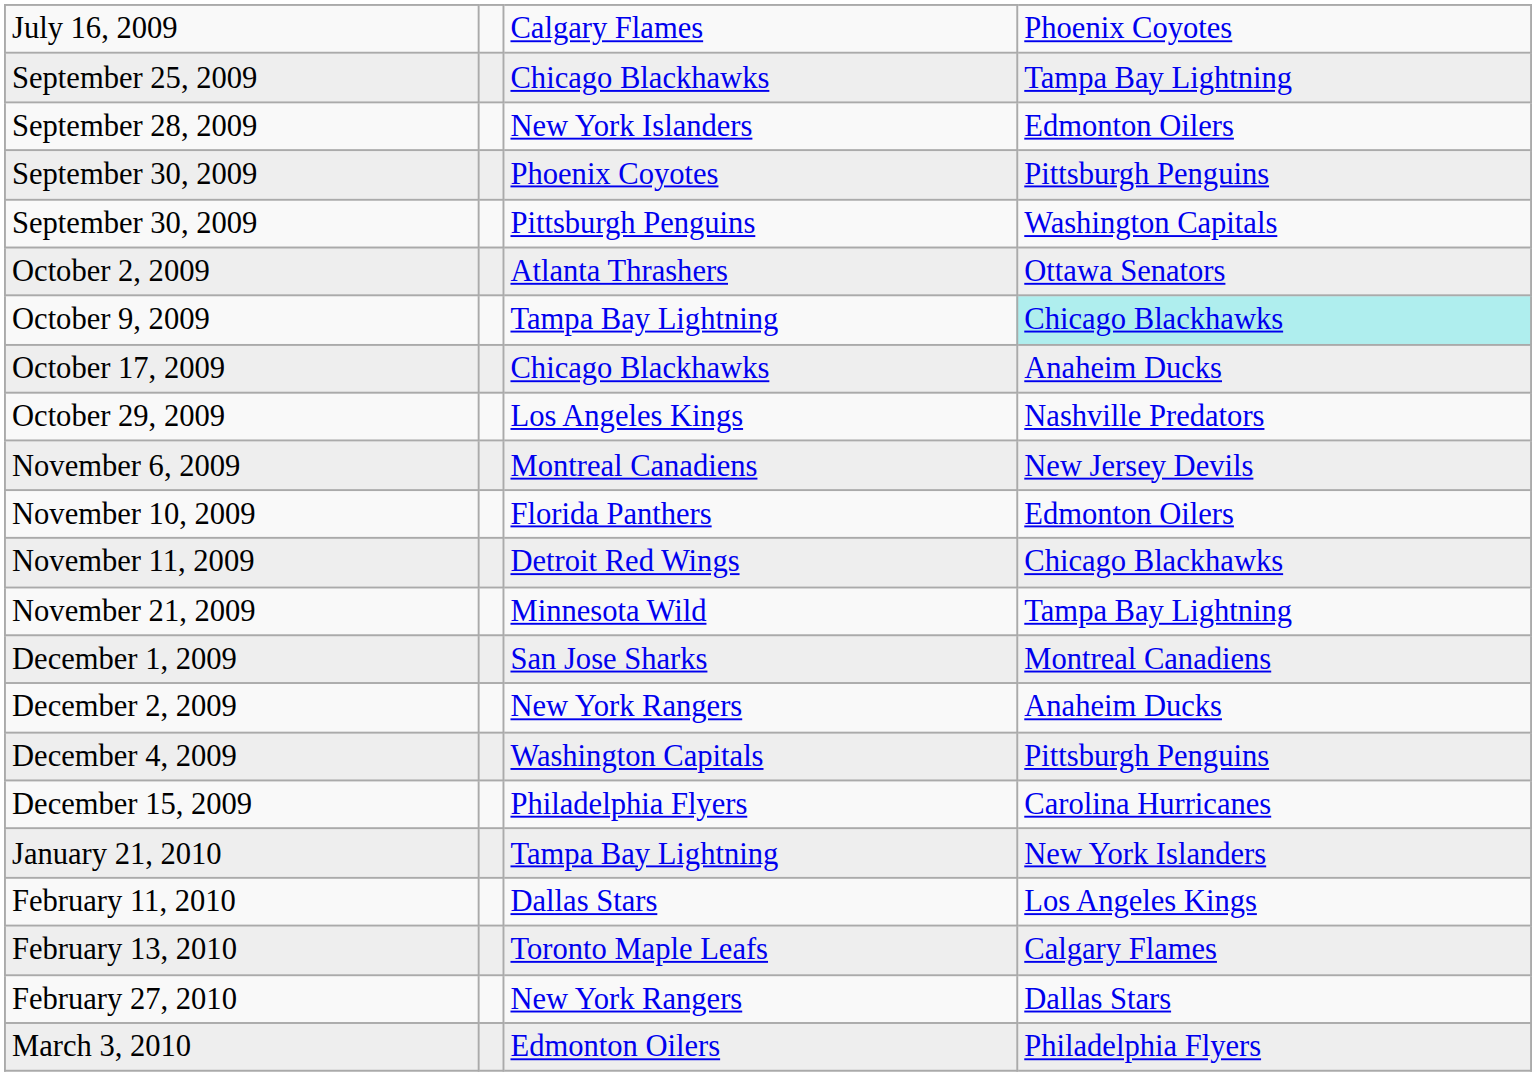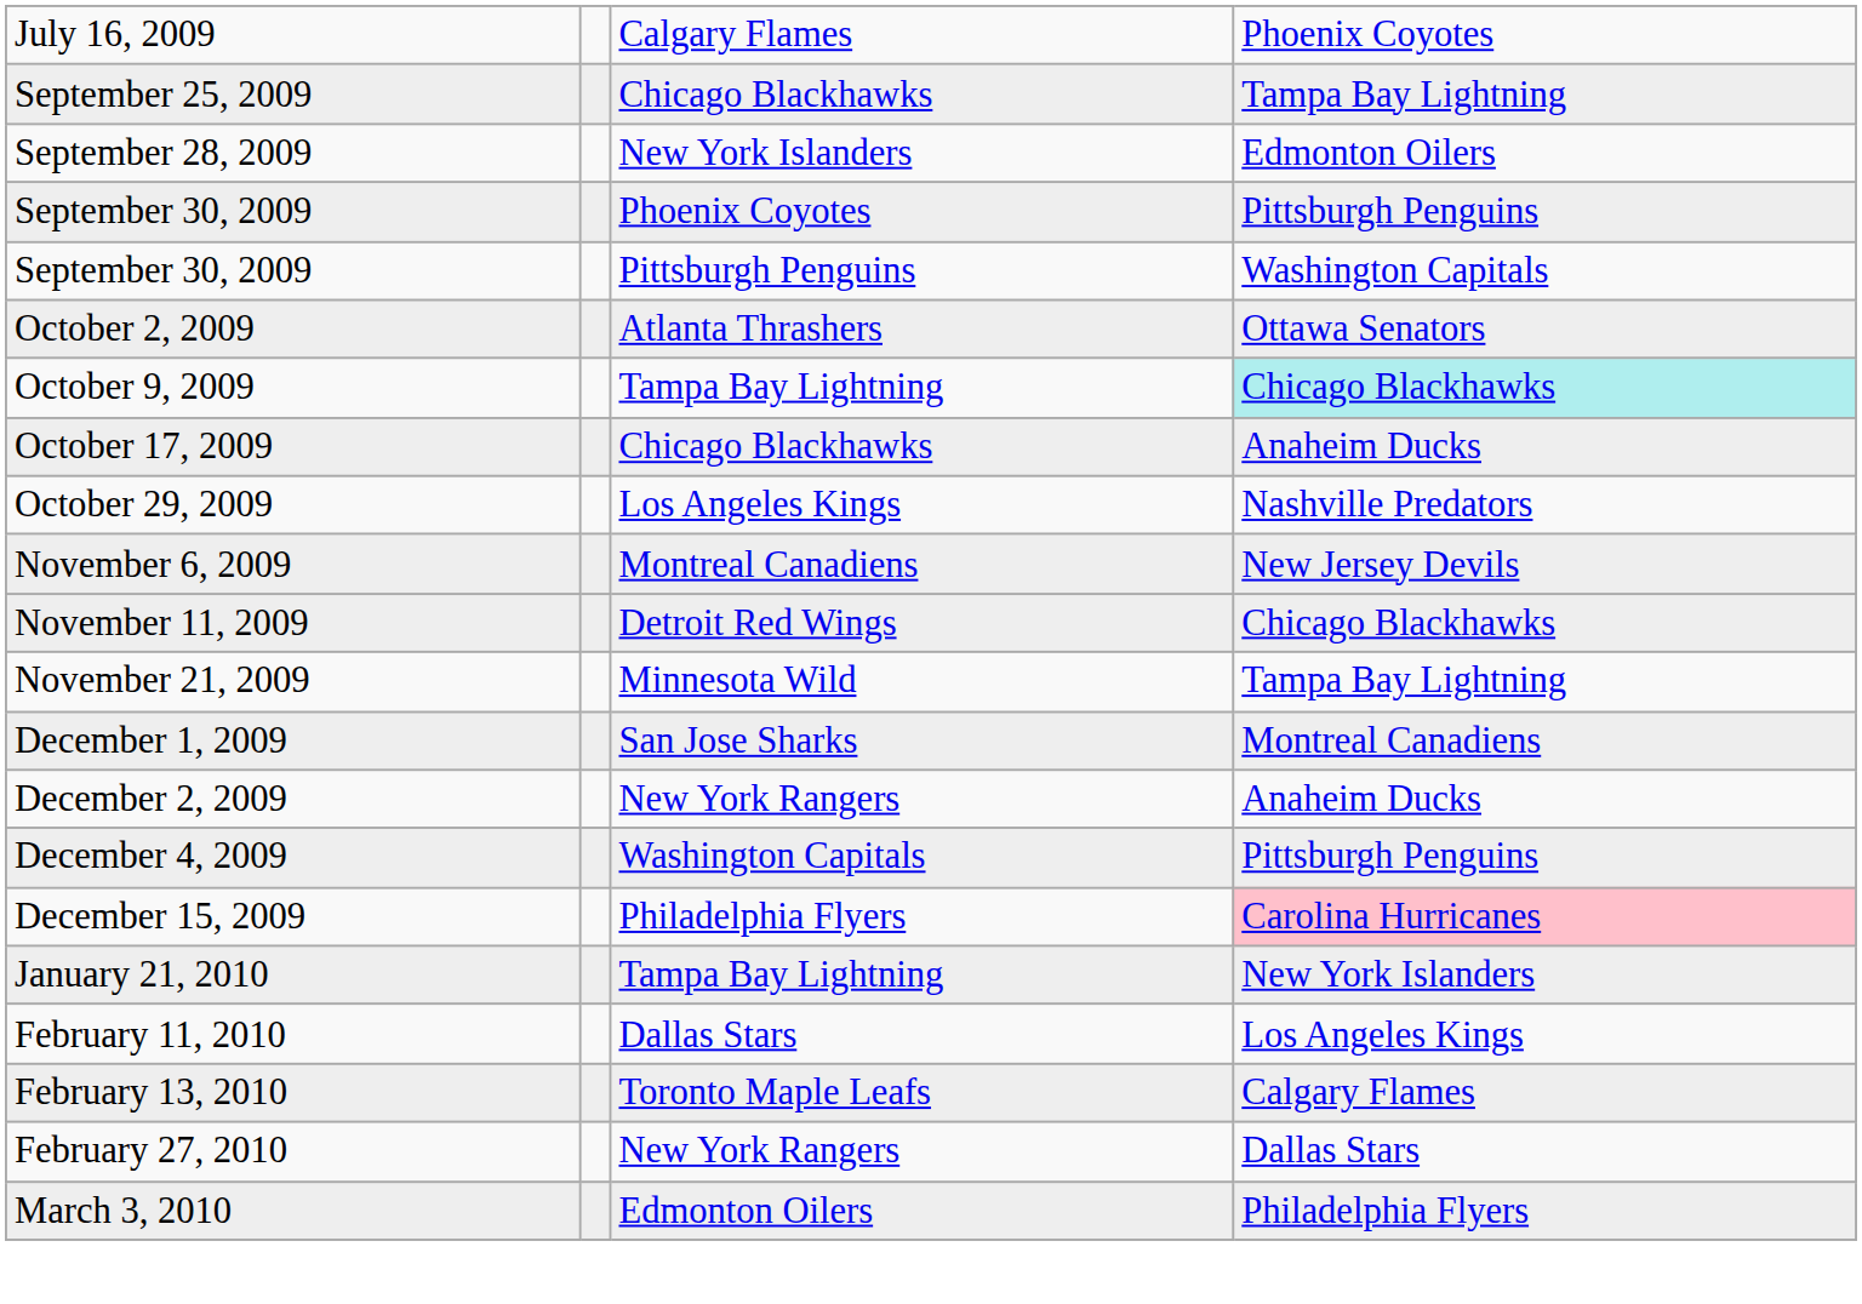- row: November 10, 2009 | Florida Panthers | Edmonton Oilers
December 15, 2009 | column 4: no background -> pink background
